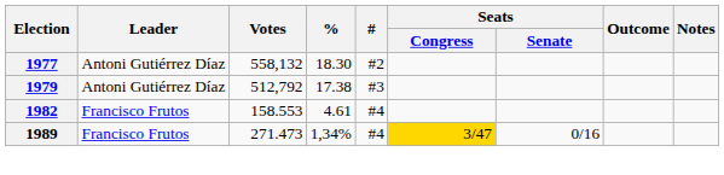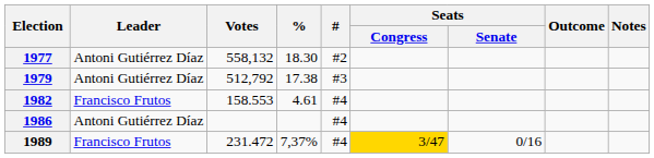+ row: 1986 | Antoni Gutiérrez Díaz | #4
1989 | Votes: 271.473 -> 231.472
1989 | %: 1,34% -> 7,37%
